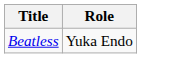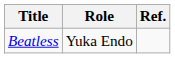+ column: Ref.
